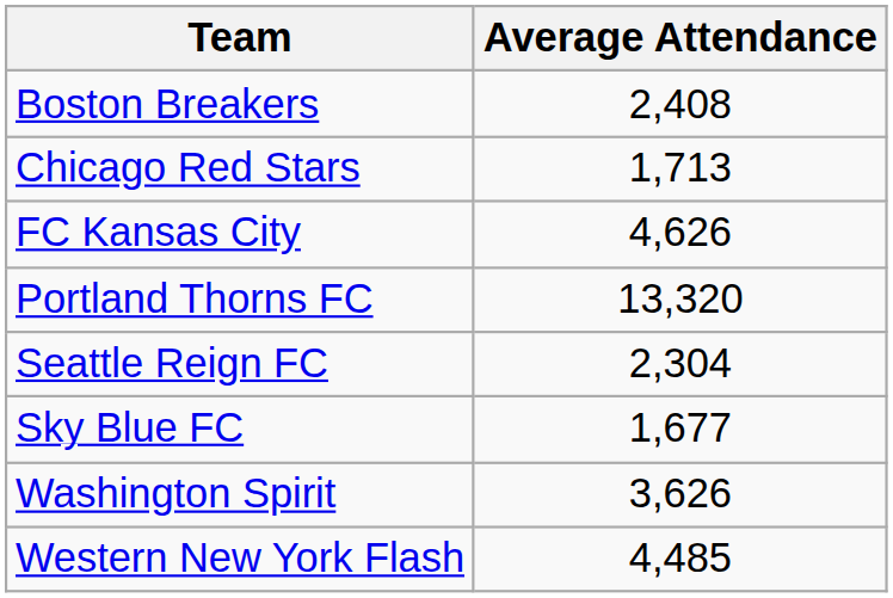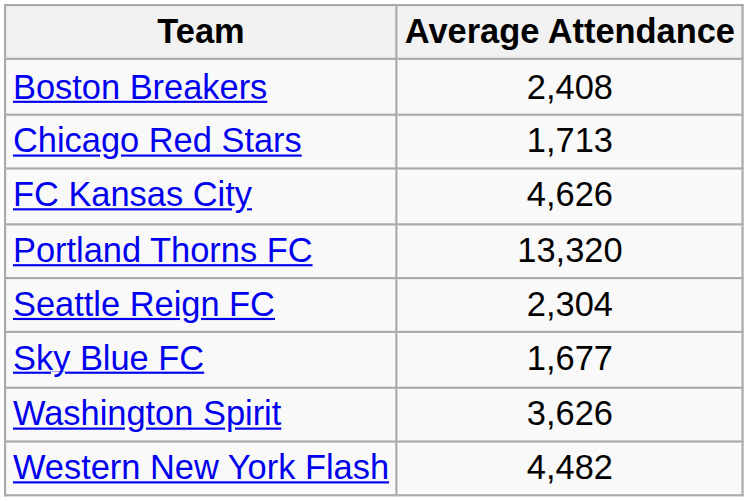Western New York Flash | Average Attendance: 4,485 -> 4,482
